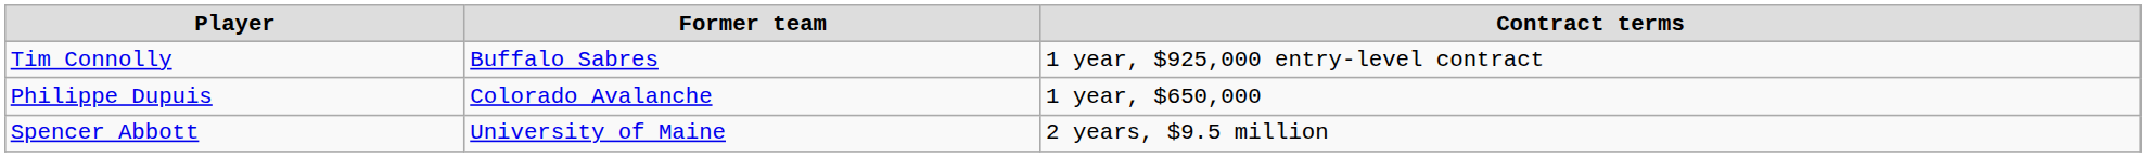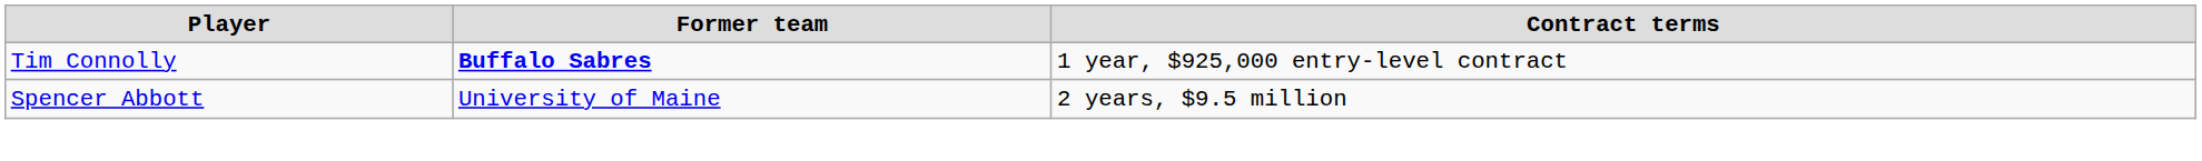Tim Connolly | Former team: normal -> bold
- row: Philippe Dupuis | Colorado Avalanche | 1 year, $650,000
